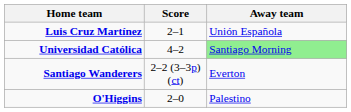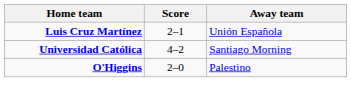Universidad Católica | Away team: lightgreen background -> no background
- row: Santiago Wanderers | 2–2 (3–3p) (ct) | Everton
